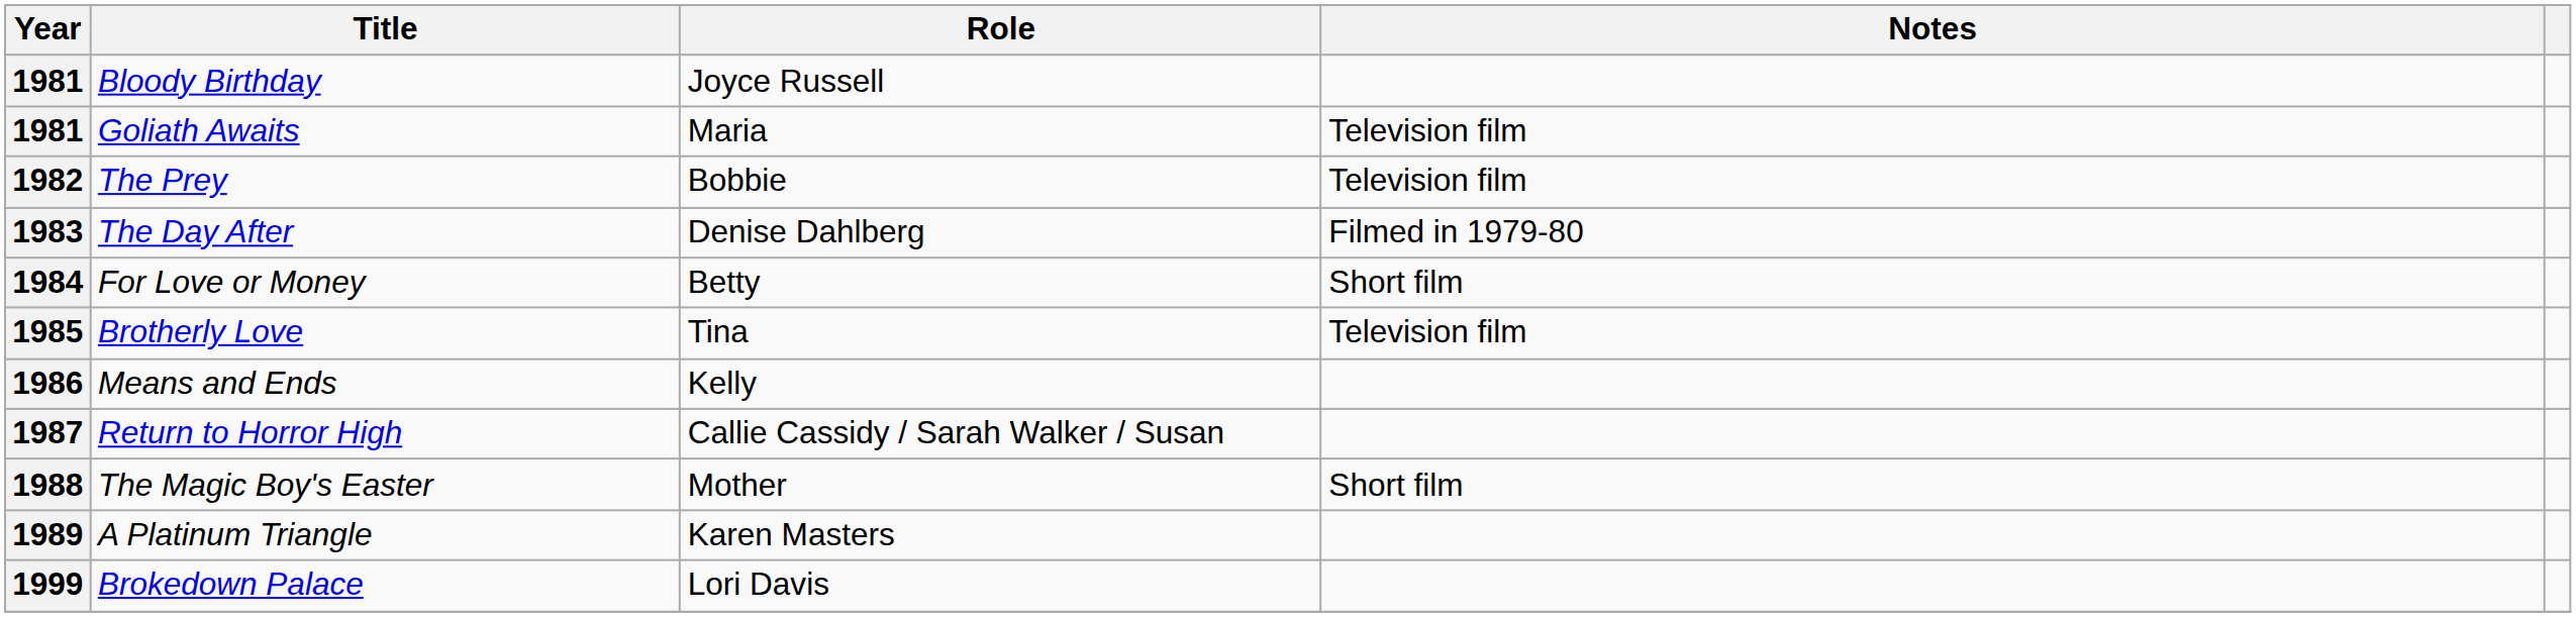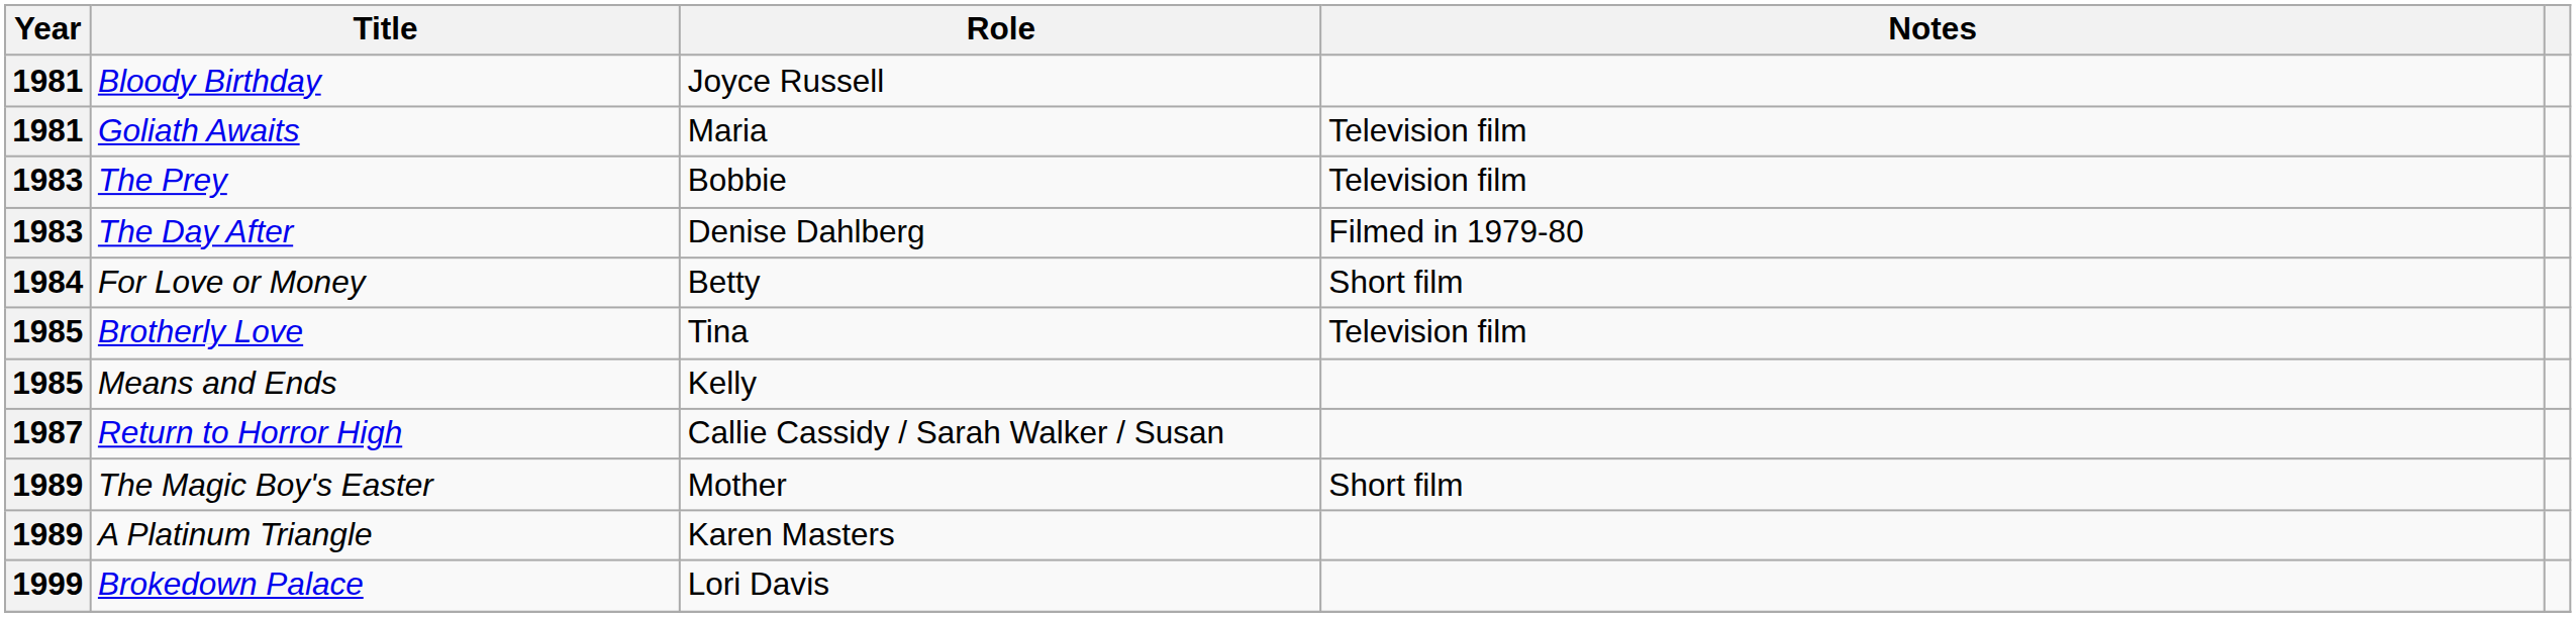The Prey | Year: 1982 -> 1983
Means and Ends | Year: 1986 -> 1985
The Magic Boy's Easter | Year: 1988 -> 1989
